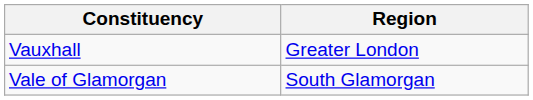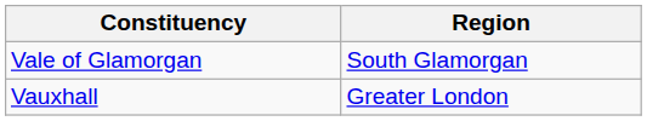rows swapped: Vale of Glamorgan <-> Vauxhall
